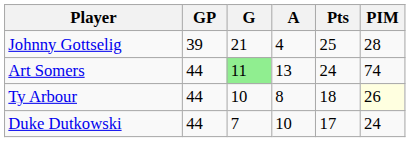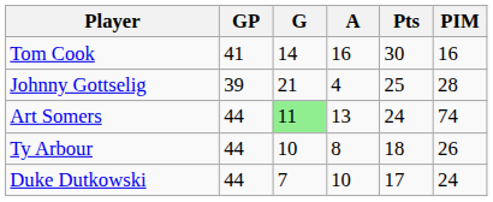+ row: Tom Cook | 41 | 14 | 16 | 30 | 16
Ty Arbour | PIM: lightyellow background -> no background
